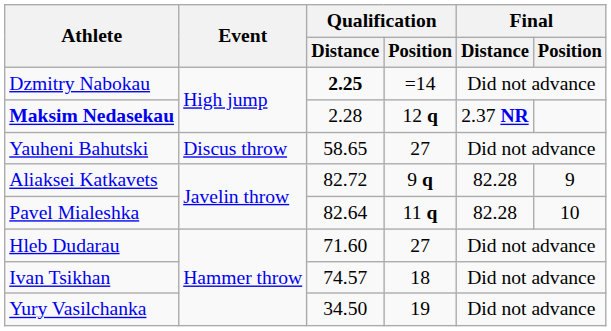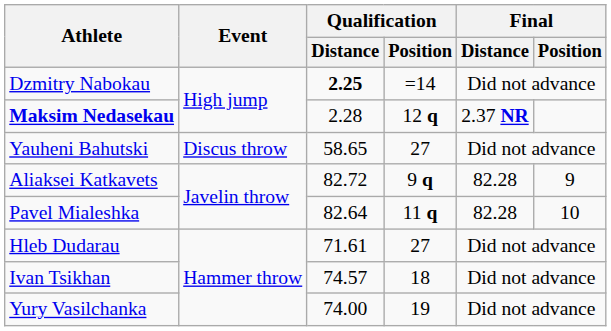Hleb Dudarau | Qualification / Distance: 71.60 -> 71.61
Yury Vasilchanka | Qualification / Distance: 34.50 -> 74.00
